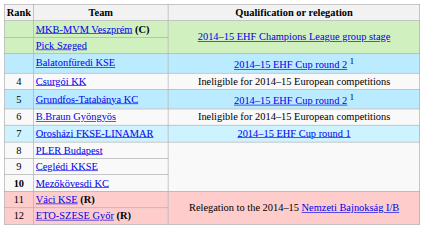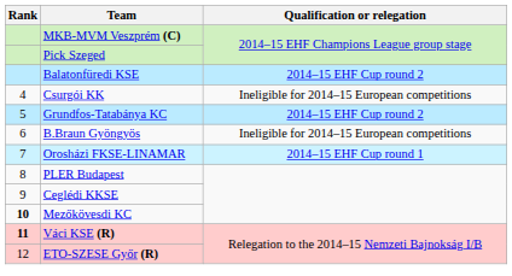Balatonfüredi KSE | Qualification or relegation: 2014–15 EHF Cup round 2 1 -> 2014–15 EHF Cup round 2
Grundfos-Tatabánya KC | Qualification or relegation: 2014–15 EHF Cup round 2 1 -> 2014–15 EHF Cup round 2
Váci KSE (R) | Rank: normal -> bold
